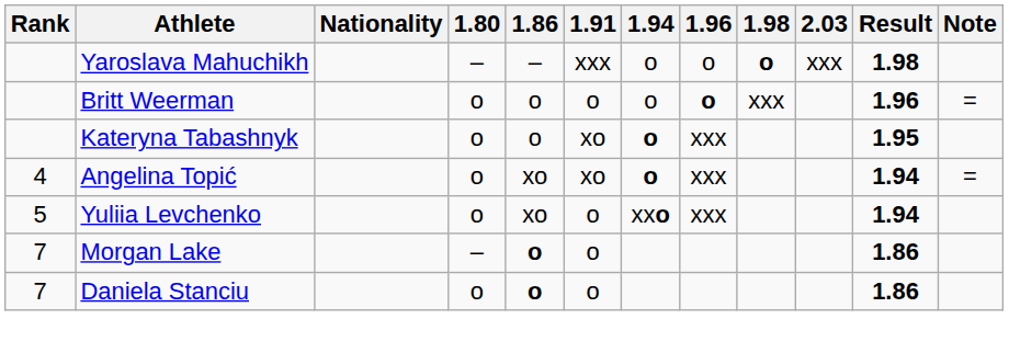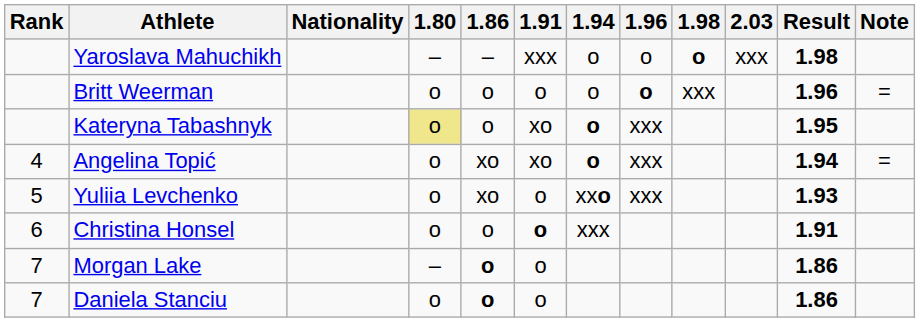Kateryna Tabashnyk | 1.80: no background -> khaki background
Yuliia Levchenko | Result: 1.94 -> 1.93
+ row: 6 | Christina Honsel | o | o | o | xxx | 1.91
